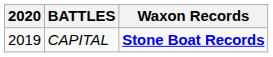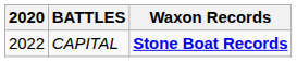CAPITAL | 2020: 2019 -> 2022
